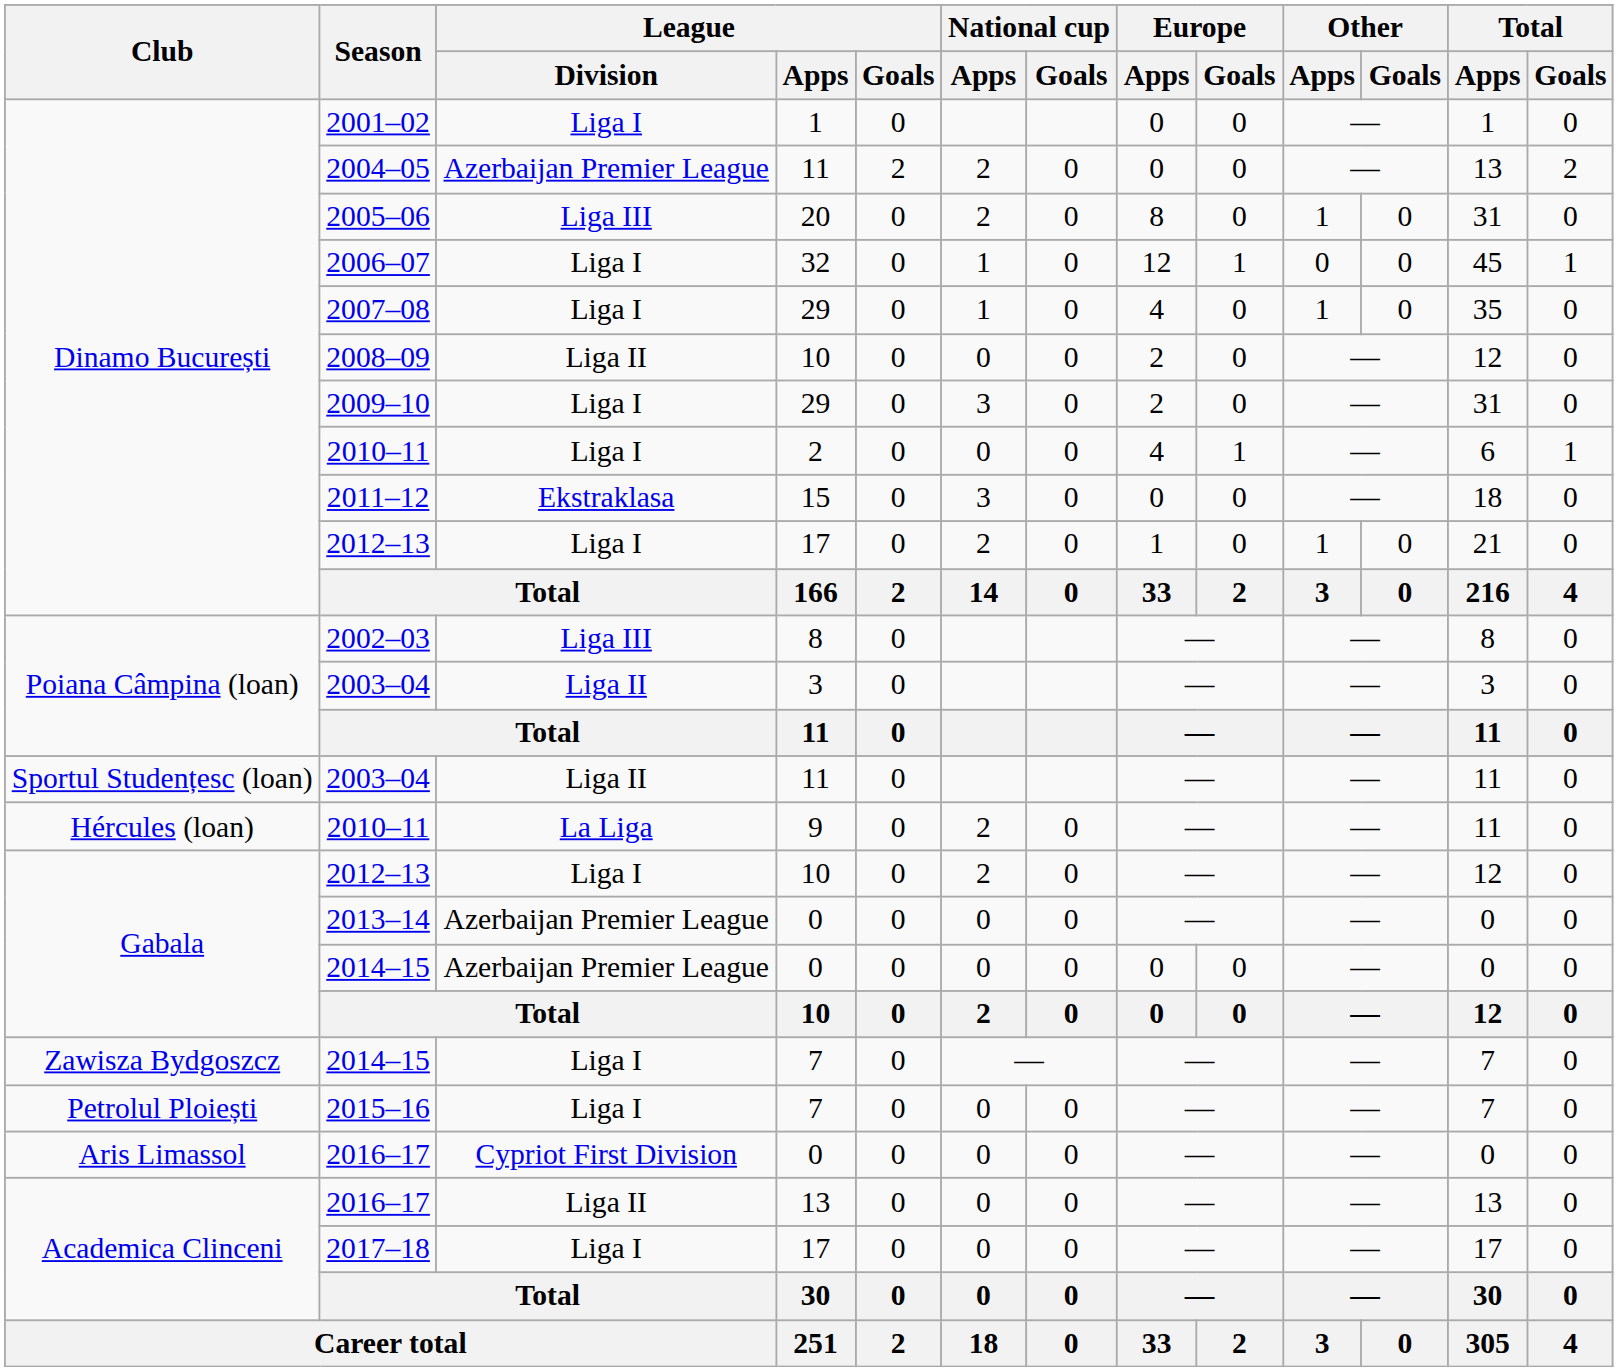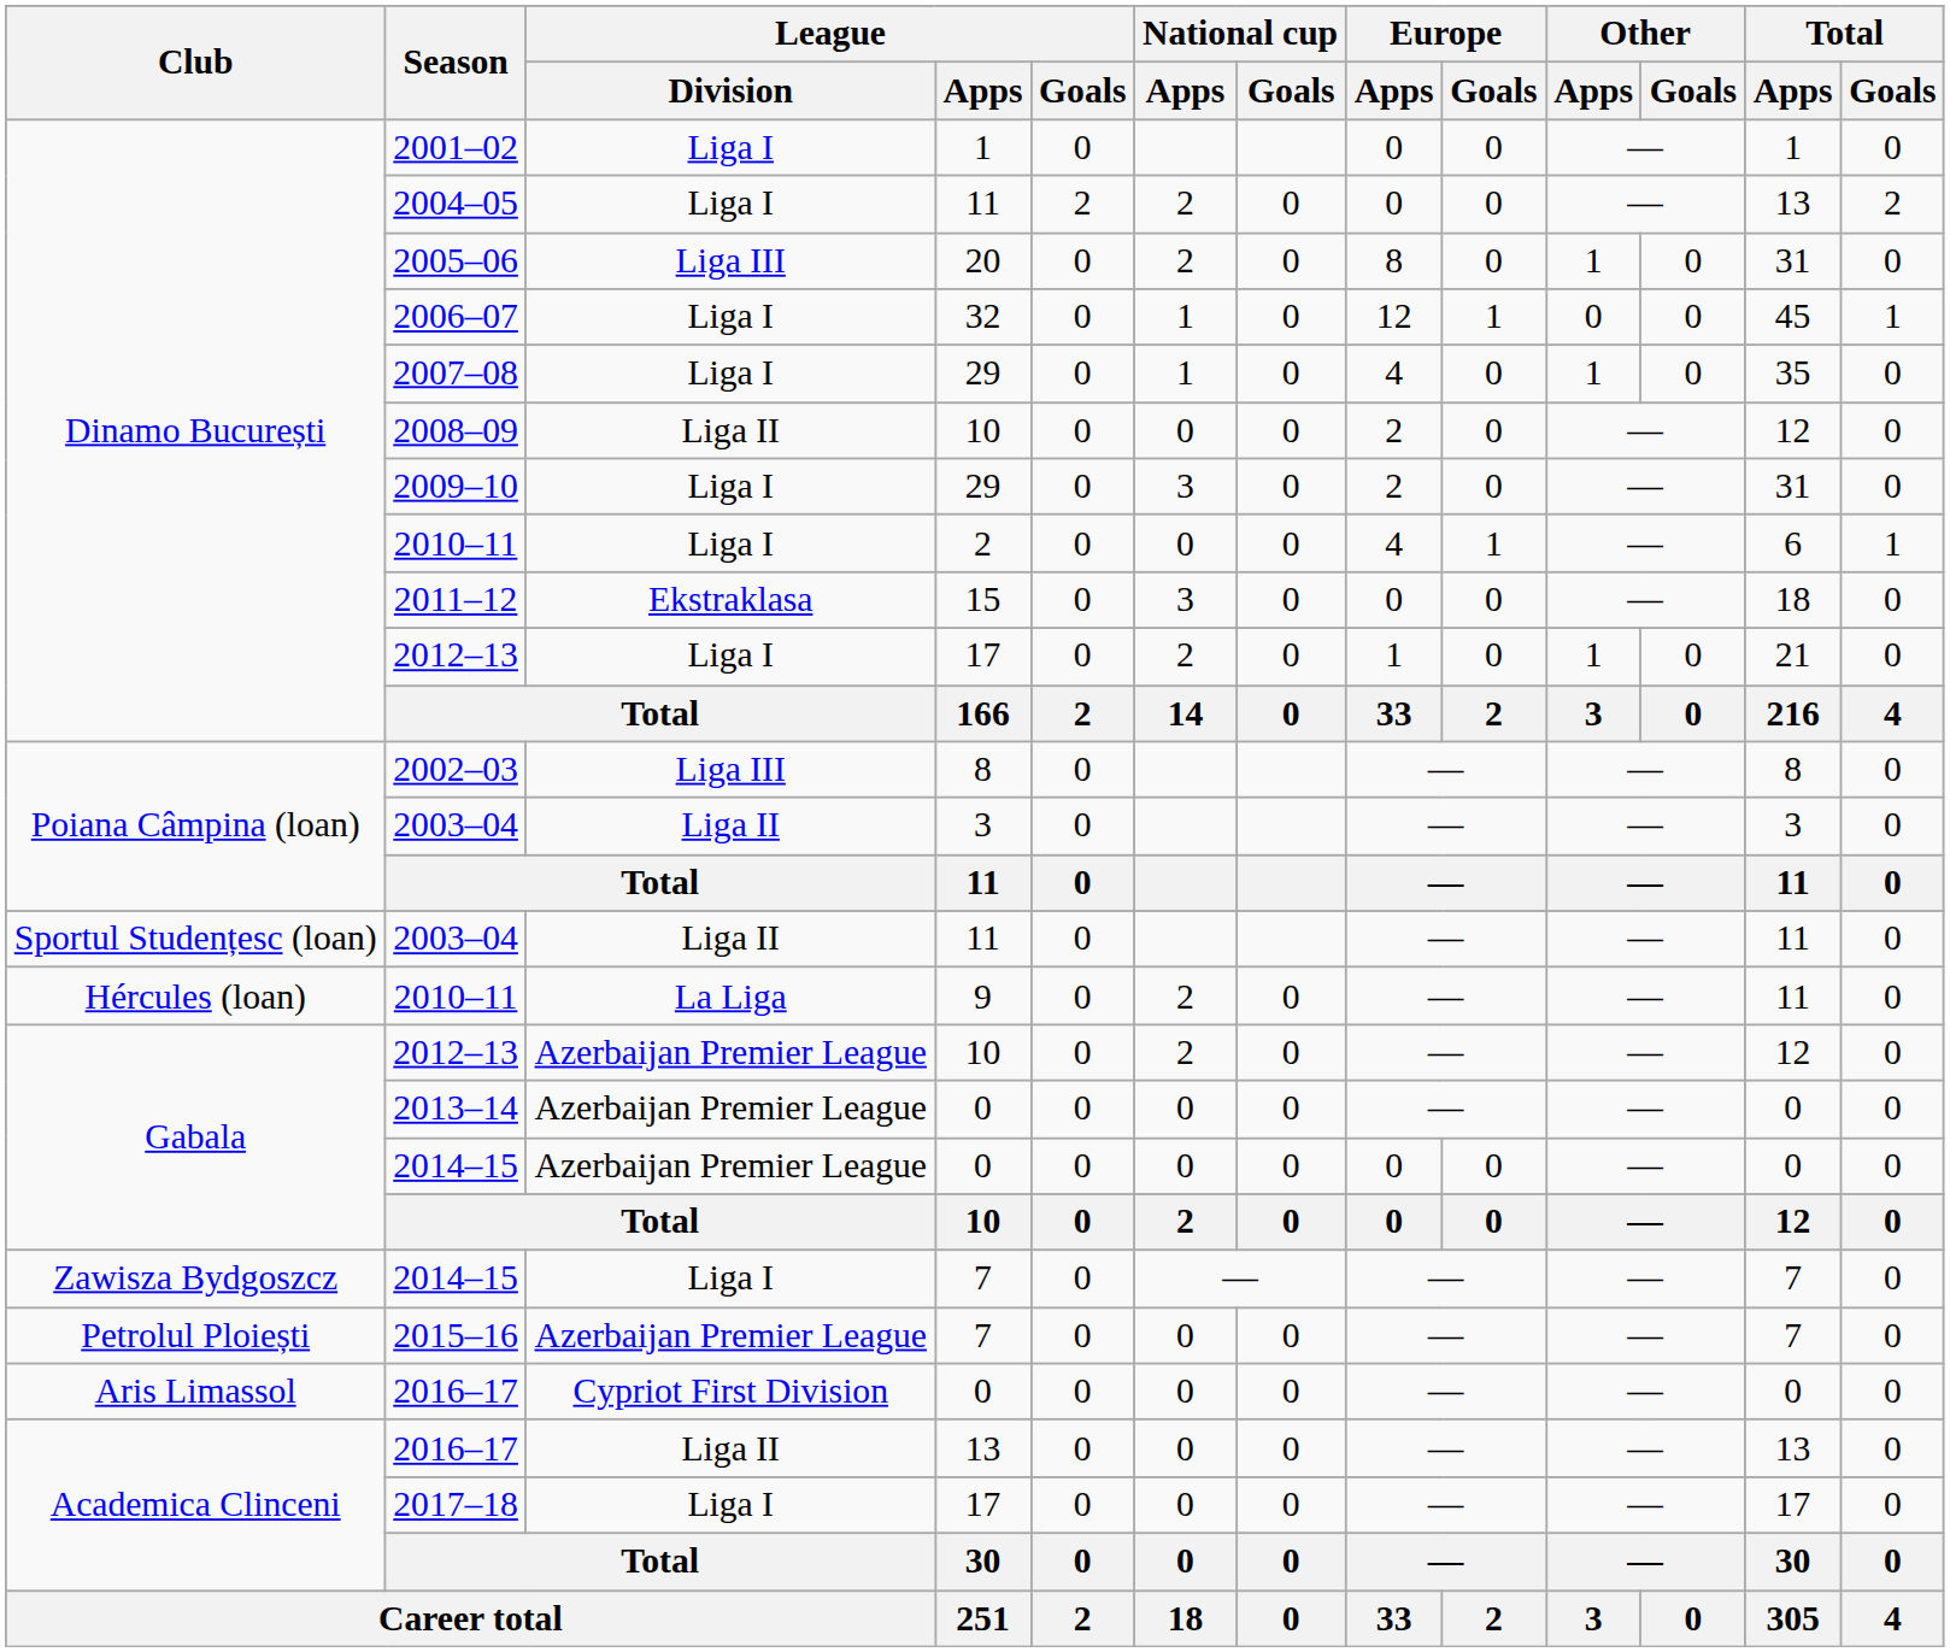2004–05 | League / Division: Azerbaijan Premier League -> Liga I
2012–13 / 10 | League / Division: Liga I -> Azerbaijan Premier League
2015–16 | League / Division: Liga I -> Azerbaijan Premier League
